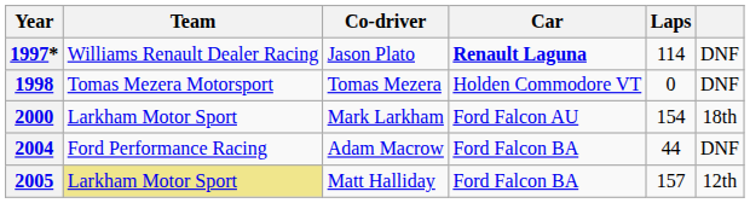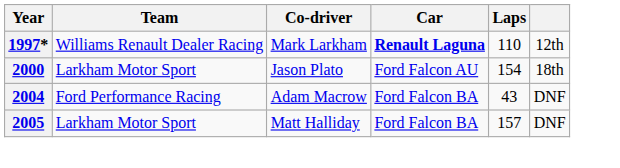1997* | Co-driver: Jason Plato -> Mark Larkham
1997* | Laps: 114 -> 110
1997* | column 6: DNF -> 12th
- row: 1998 | Tomas Mezera Motorsport | Tomas Mezera | Holden Commodore VT | 0 | DNF
2000 | Co-driver: Mark Larkham -> Jason Plato
2004 | Laps: 44 -> 43
2005 | Team: khaki background -> no background
2005 | column 6: 12th -> DNF
